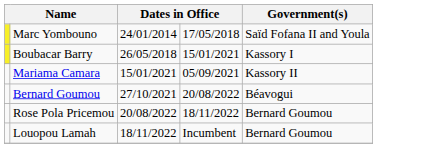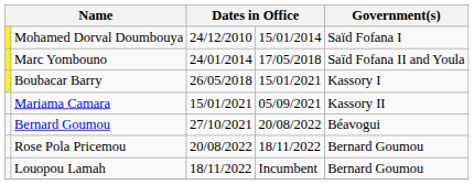+ row: Mohamed Dorval Doumbouya | 24/12/2010 | 15/01/2014 | Saïd Fofana I
